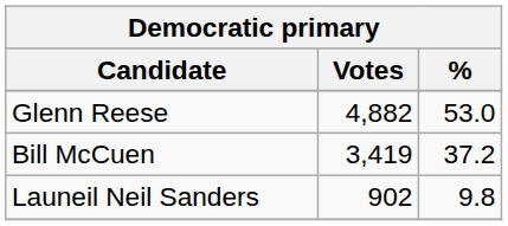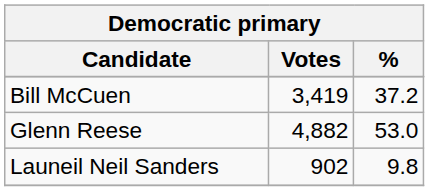rows swapped: Glenn Reese <-> Bill McCuen
